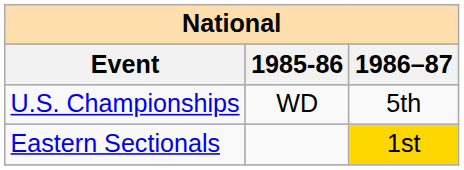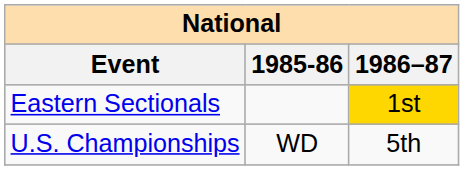rows swapped: U.S. Championships <-> Eastern Sectionals
